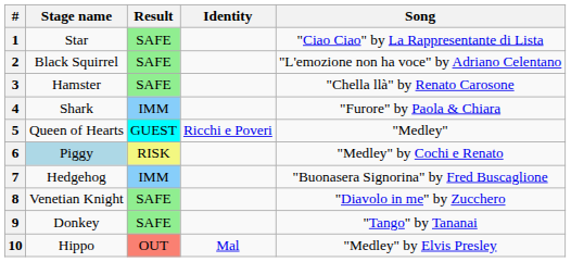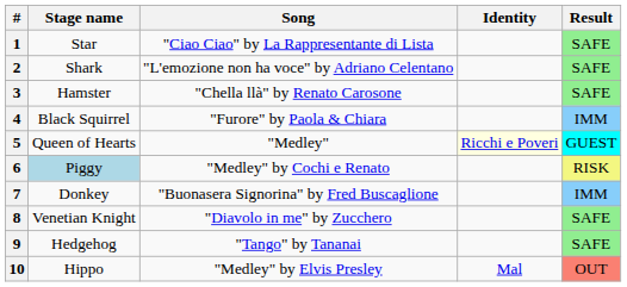columns swapped: Song <-> Result
2 | Stage name: Black Squirrel -> Shark
4 | Stage name: Shark -> Black Squirrel
5 | Identity: no background -> lightyellow background
7 | Stage name: Hedgehog -> Donkey
9 | Stage name: Donkey -> Hedgehog
